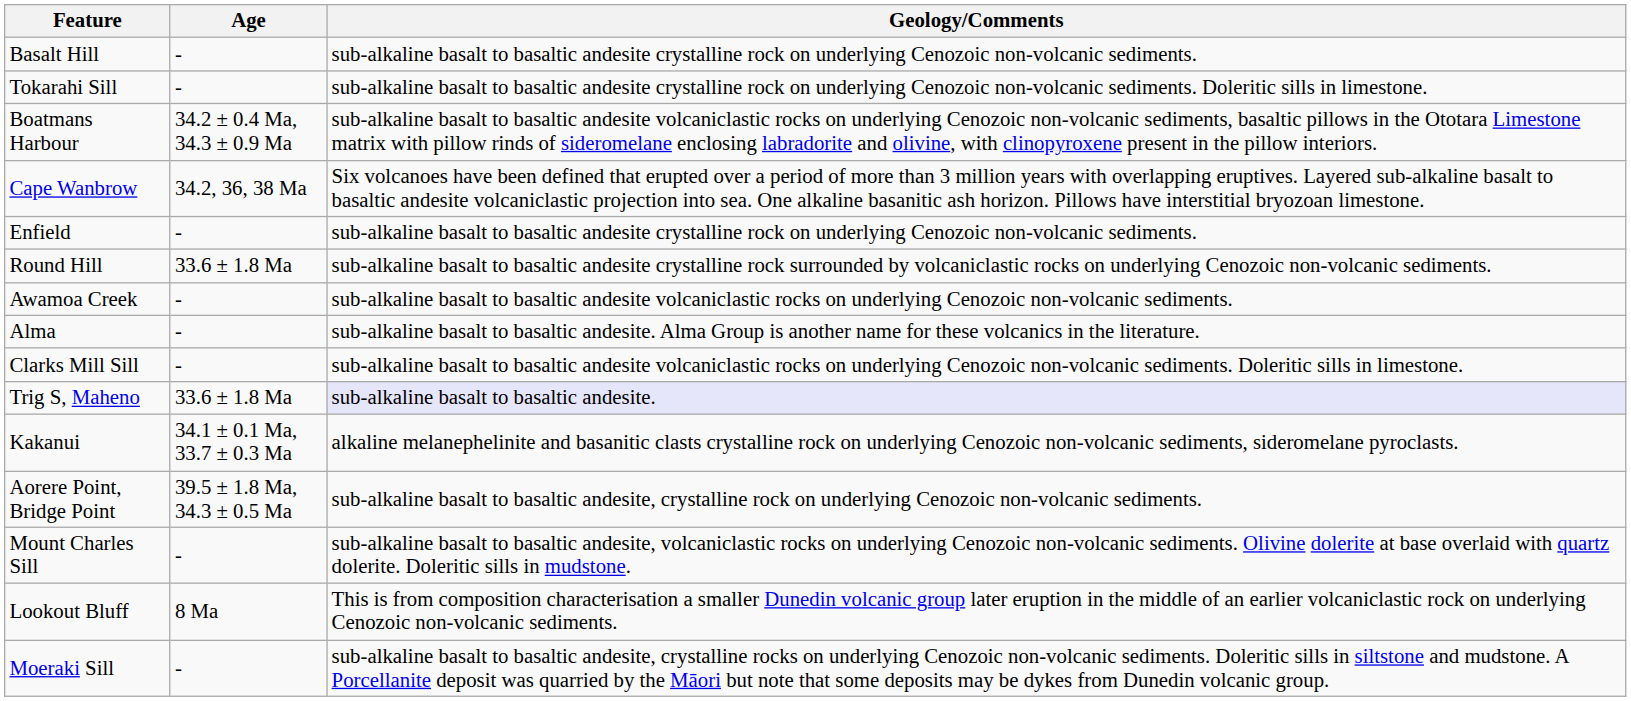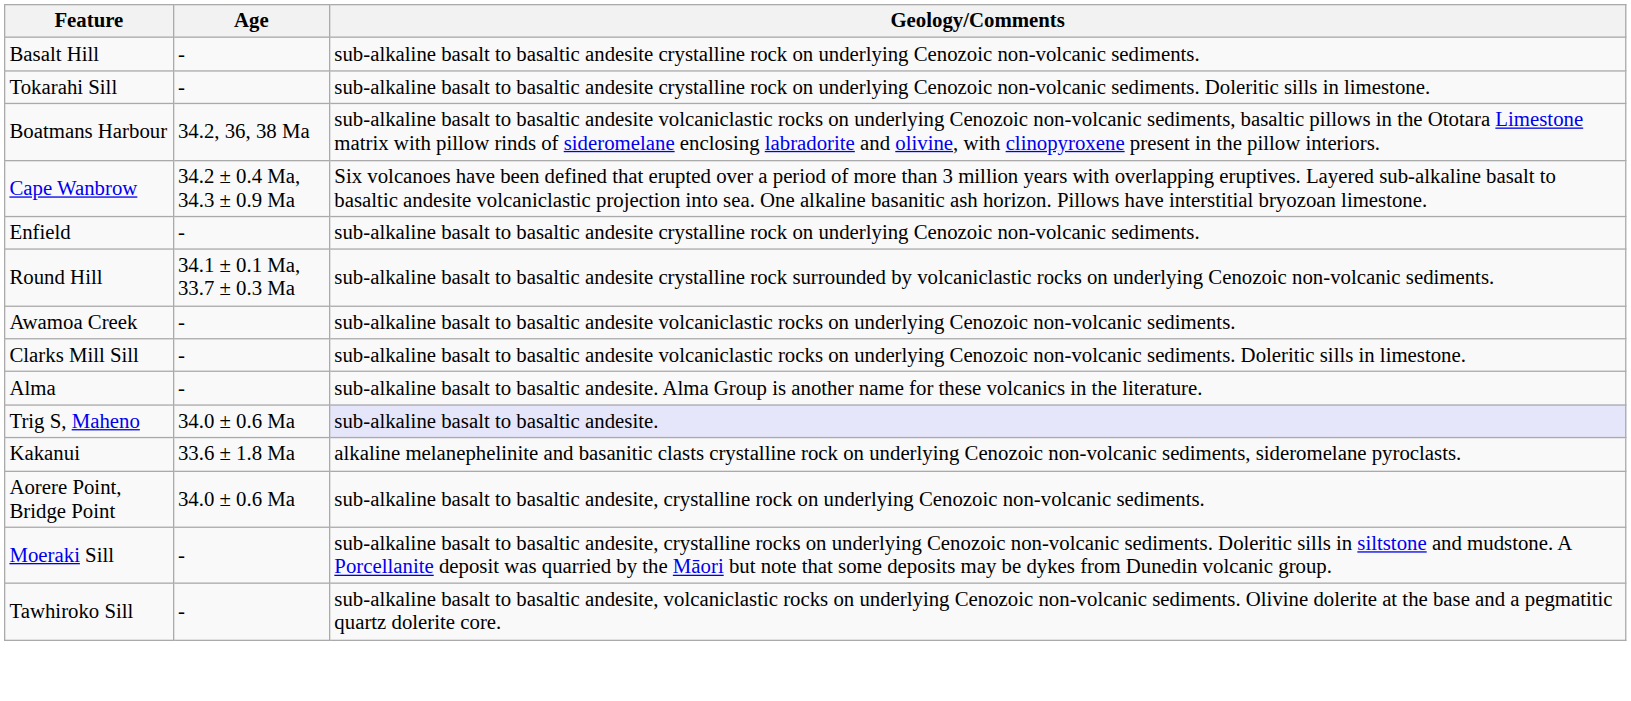Boatmans Harbour | Age: 34.2 ± 0.4 Ma, 34.3 ± 0.9 Ma -> 34.2, 36, 38 Ma
Cape Wanbrow | Age: 34.2, 36, 38 Ma -> 34.2 ± 0.4 Ma, 34.3 ± 0.9 Ma
Round Hill | Age: 33.6 ± 1.8 Ma -> 34.1 ± 0.1 Ma, 33.7 ± 0.3 Ma
rows swapped: Alma <-> Clarks Mill Sill
Trig S, Maheno | Age: 33.6 ± 1.8 Ma -> 34.0 ± 0.6 Ma
Kakanui | Age: 34.1 ± 0.1 Ma, 33.7 ± 0.3 Ma -> 33.6 ± 1.8 Ma
Aorere Point, Bridge Point | Age: 39.5 ± 1.8 Ma, 34.3 ± 0.5 Ma -> 34.0 ± 0.6 Ma
- row: Mount Charles Sill | - | sub-alkaline basalt to basaltic andesite, volcaniclastic rocks on underlying Cenozoic non-volcanic sediments. Olivine dolerite at base overlaid with quartz dolerite. Doleritic sills in mudstone.
- row: Lookout Bluff | 8 Ma | This is from composition characterisation a smaller Dunedin volcanic group later eruption in the middle of an earlier volcaniclastic rock on underlying Cenozoic non-volcanic sediments.
+ row: Tawhiroko Sill | - | sub-alkaline basalt to basaltic andesite, volcaniclastic rocks on underlying Cenozoic non-volcanic sediments. Olivine dolerite at the base and a pegmatitic quartz dolerite core.
